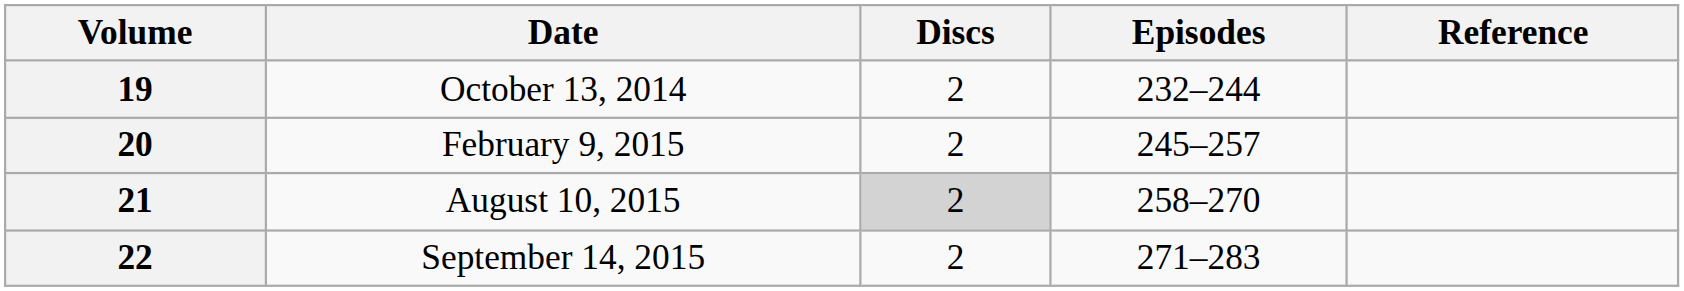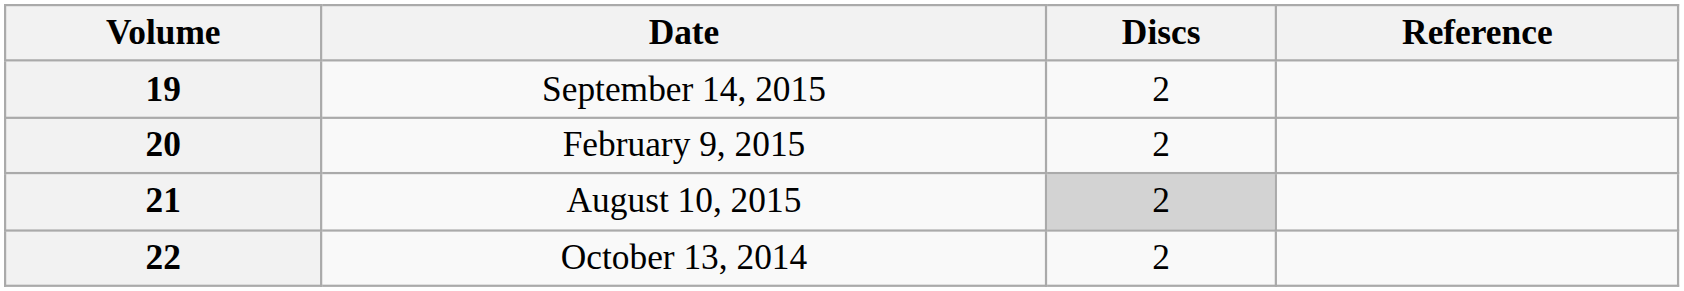- column: Episodes | 232–244 | 245–257 | 258–270 | 271–283
19 | Date: October 13, 2014 -> September 14, 2015
22 | Date: September 14, 2015 -> October 13, 2014
